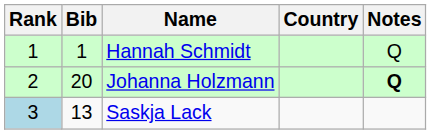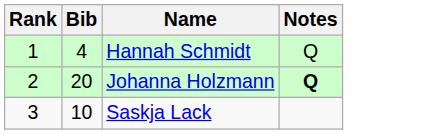- column: Country
Hannah Schmidt | Bib: 1 -> 4
Saskja Lack | Rank: lightblue background -> no background
Saskja Lack | Bib: 13 -> 10
